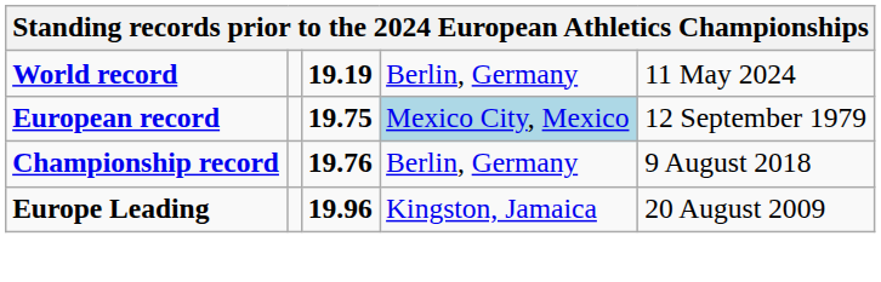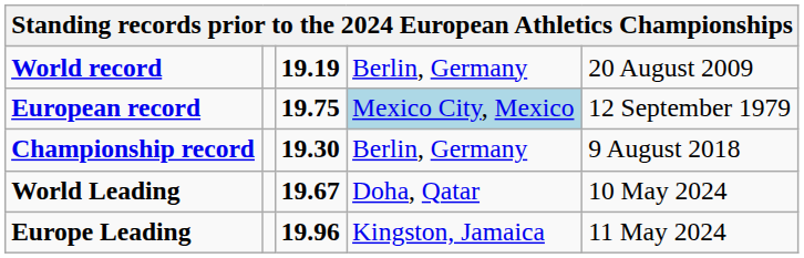World record | column 5: 11 May 2024 -> 20 August 2009
Championship record | column 3: 19.76 -> 19.30
+ row: World Leading | 19.67 | Doha, Qatar | 10 May 2024
Europe Leading | column 5: 20 August 2009 -> 11 May 2024
